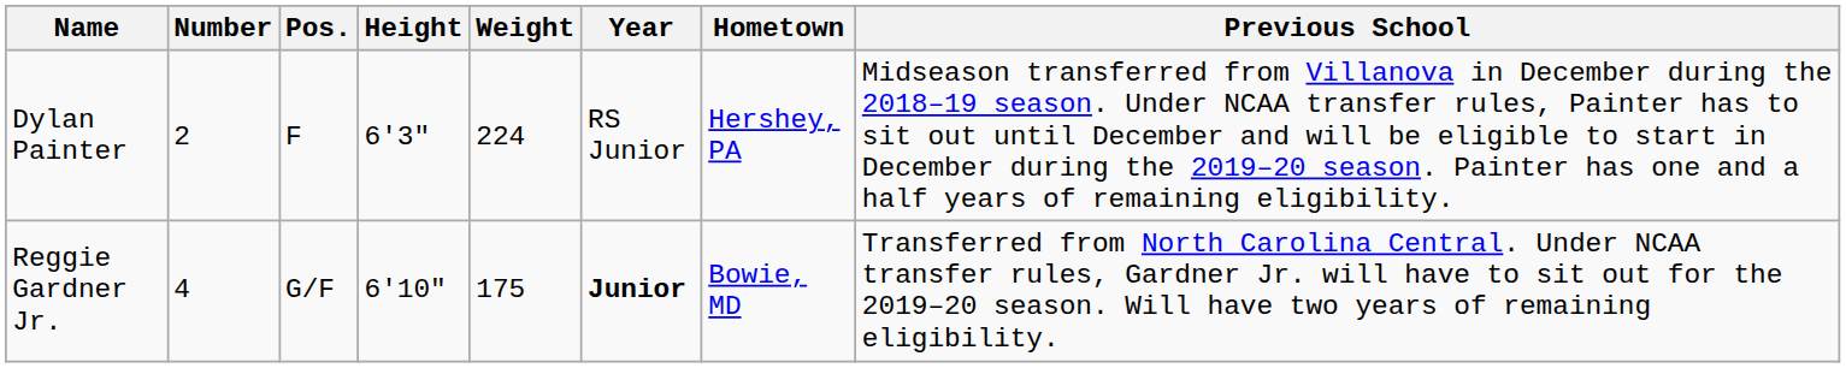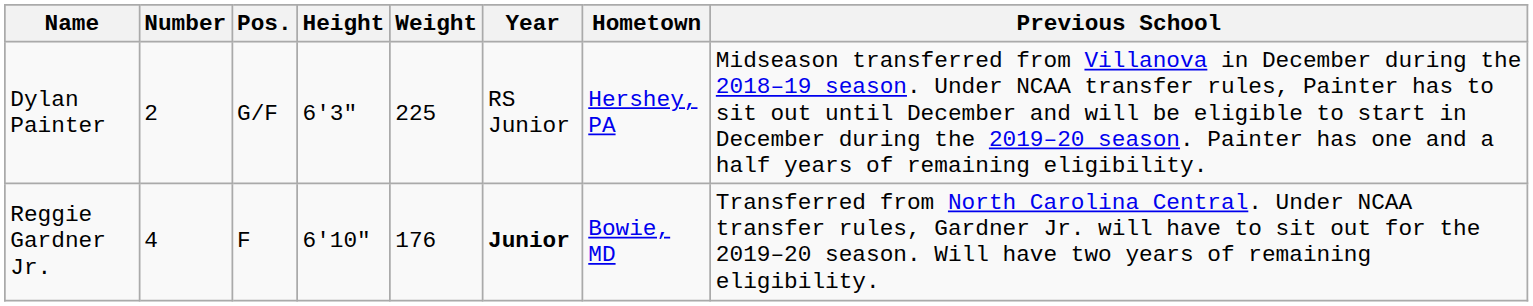Dylan Painter | Pos.: F -> G/F
Dylan Painter | Weight: 224 -> 225
Reggie Gardner Jr. | Pos.: G/F -> F
Reggie Gardner Jr. | Weight: 175 -> 176
